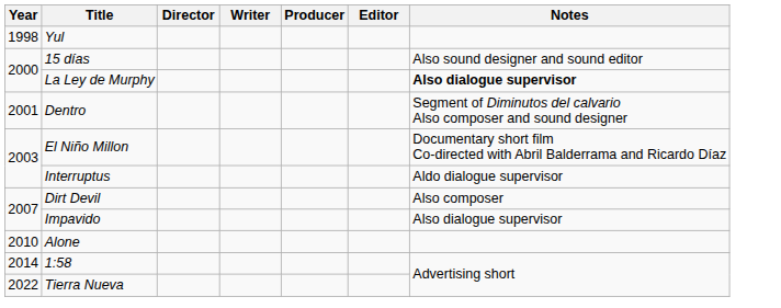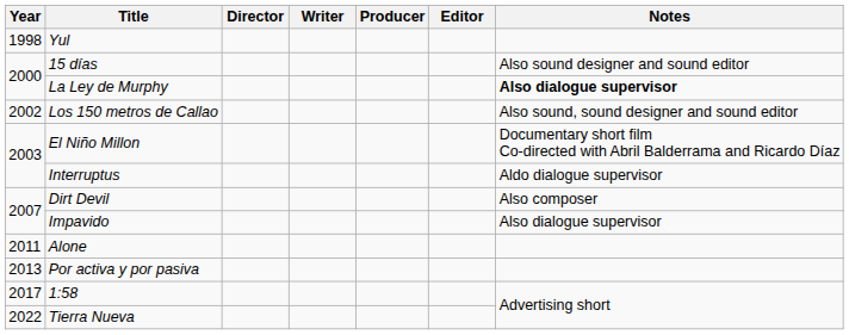- row: 2001 | Dentro | Segment of Diminutos del calvario Also composer and sound designer
+ row: 2002 | Los 150 metros de Callao | Also sound, sound designer and sound editor
Alone | Year: 2010 -> 2011
+ row: 2013 | Por activa y por pasiva
1:58 | Year: 2014 -> 2017
